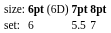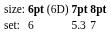set: | column 3: 5.5 -> 5.3
